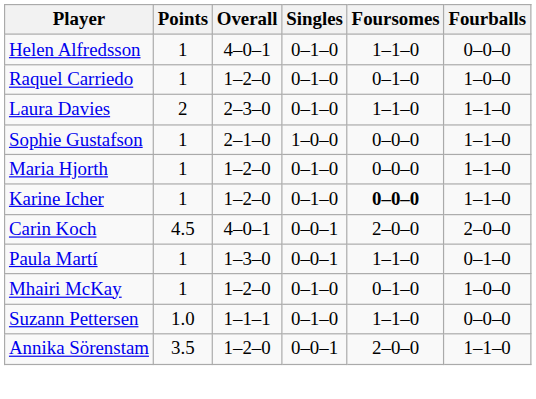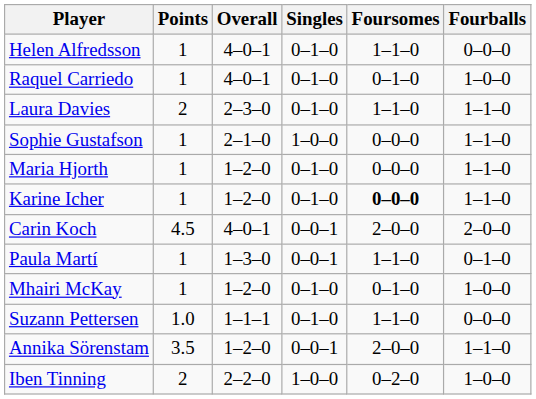Raquel Carriedo | Overall: 1–2–0 -> 4–0–1
+ row: Iben Tinning | 2 | 2–2–0 | 1–0–0 | 0–2–0 | 1–0–0
